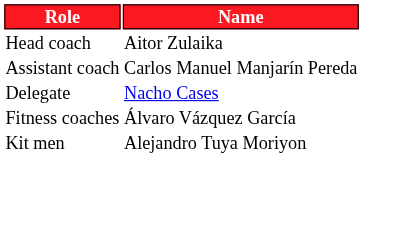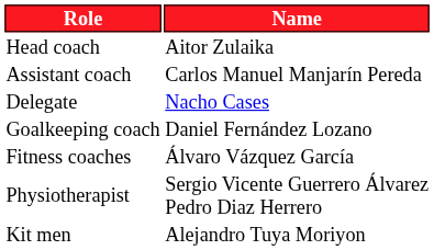+ row: Goalkeeping coach | Daniel Fernández Lozano
+ row: Physiotherapist | Sergio Vicente Guerrero Álvarez Pedro Diaz Herrero
